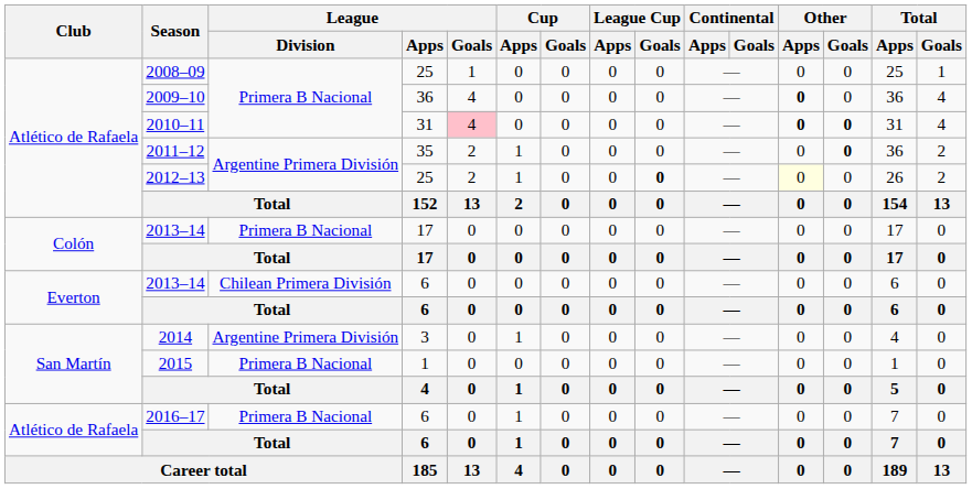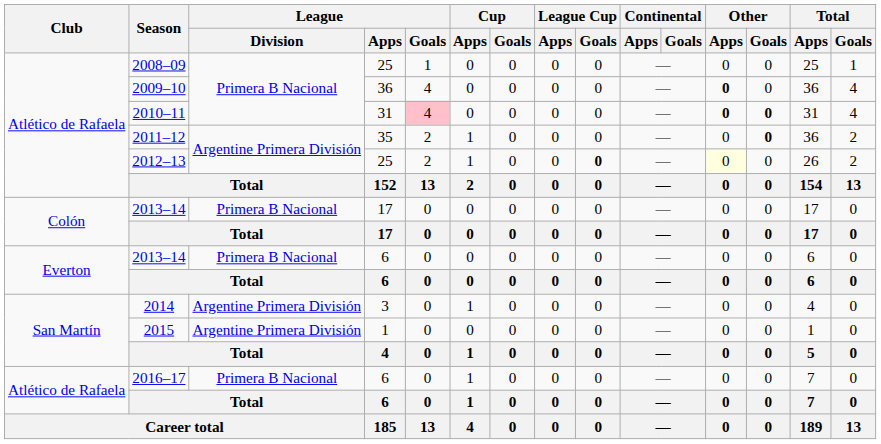2013–14 / 6 | League / Division: Chilean Primera División -> Primera B Nacional
2015 | League / Division: Primera B Nacional -> Argentine Primera División
